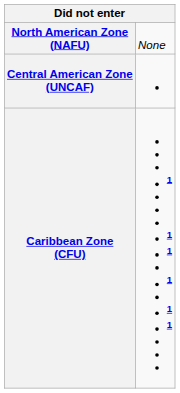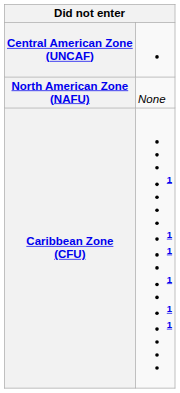rows swapped: North American Zone (NAFU) <-> Central American Zone (UNCAF)
